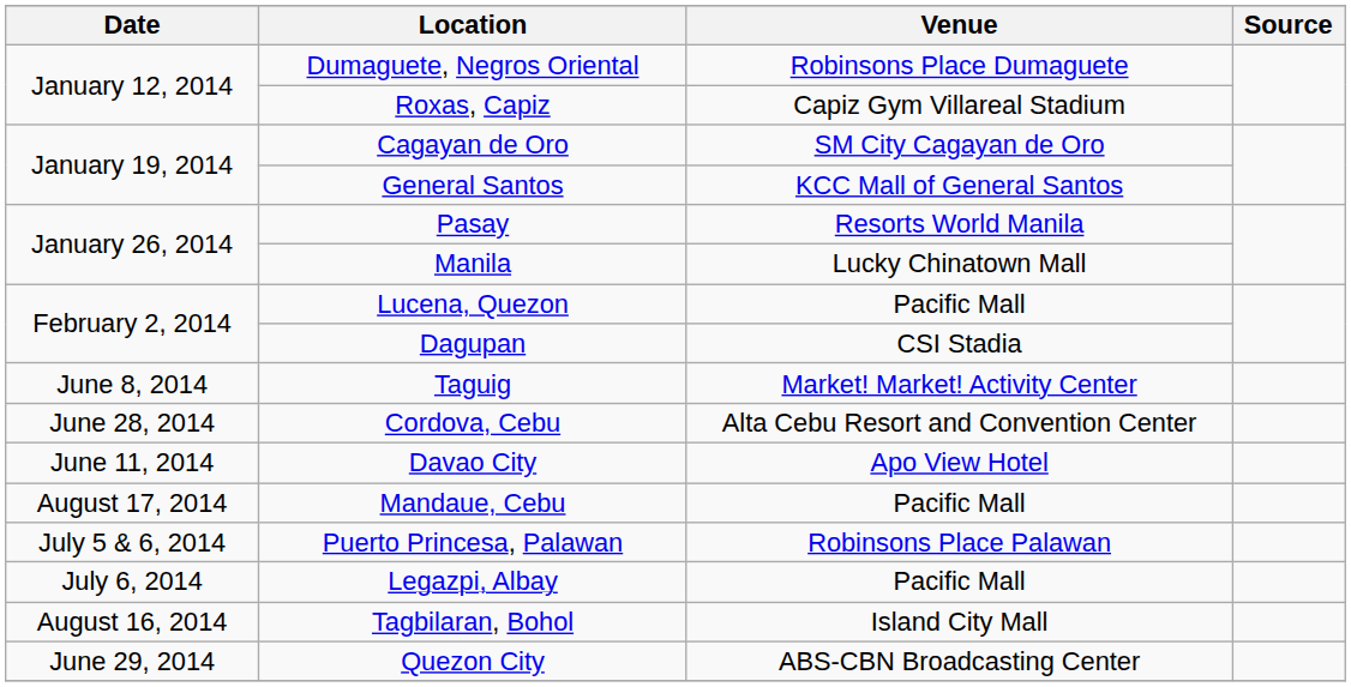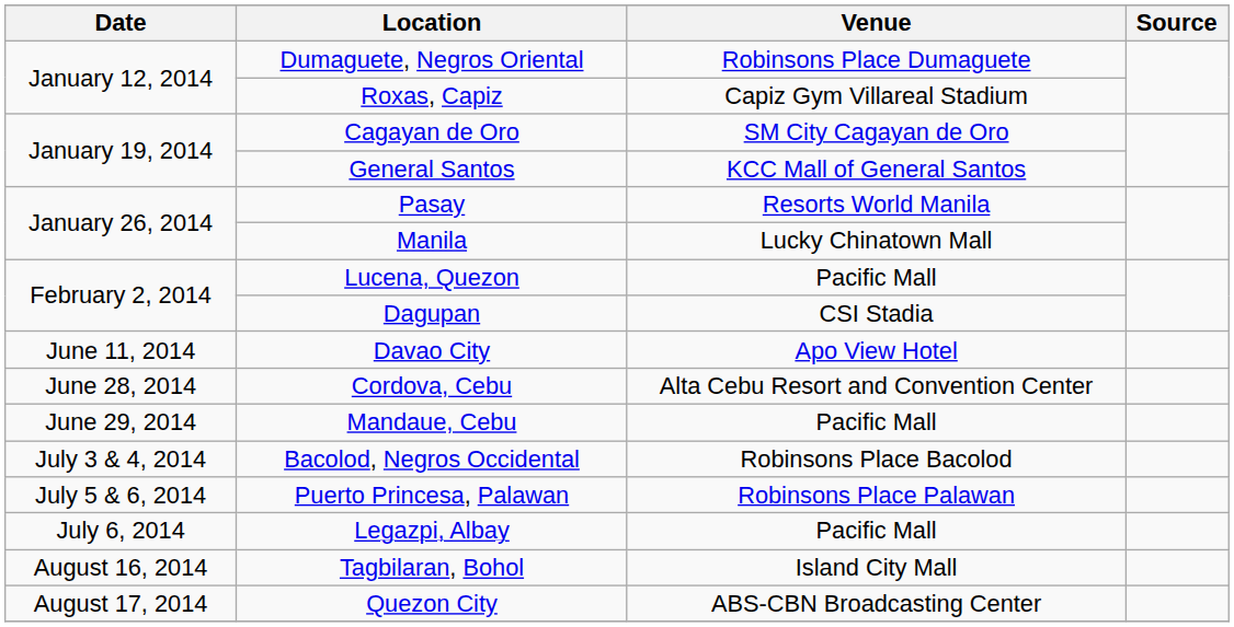- row: June 8, 2014 | Taguig | Market! Market! Activity Center
rows swapped: Davao City <-> Cordova, Cebu
Mandaue, Cebu | Date: August 17, 2014 -> June 29, 2014
+ row: July 3 & 4, 2014 | Bacolod, Negros Occidental | Robinsons Place Bacolod
Quezon City | Date: June 29, 2014 -> August 17, 2014
